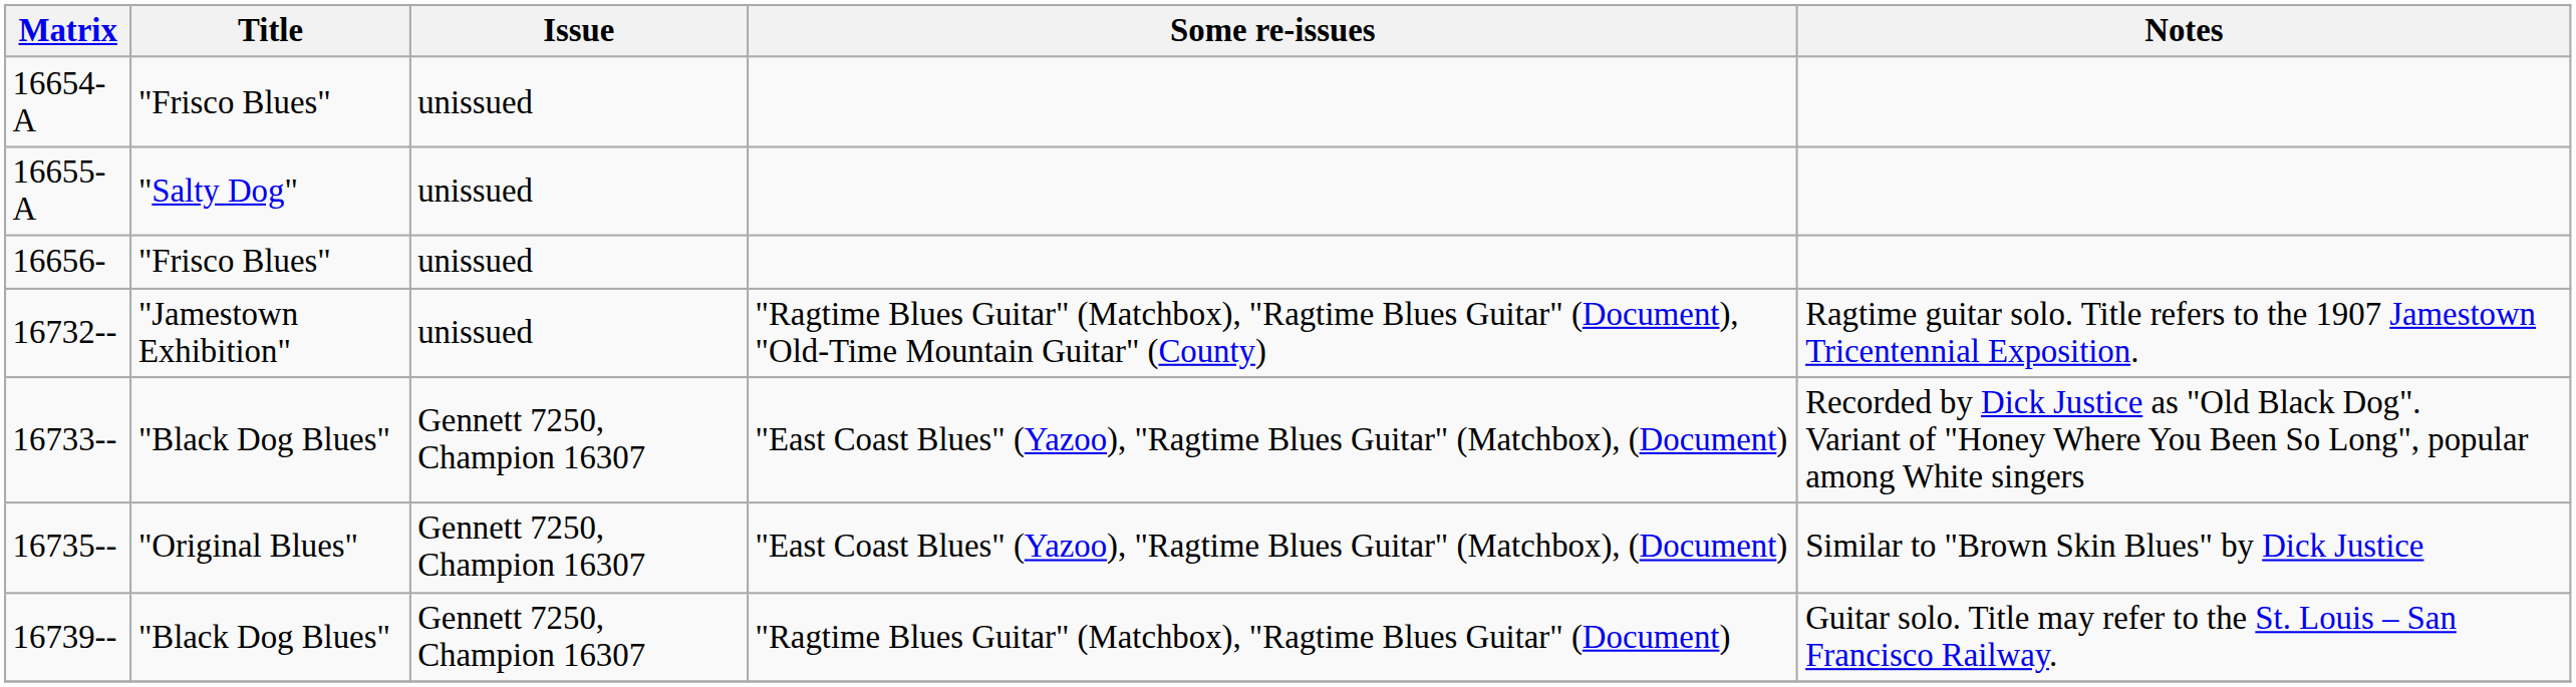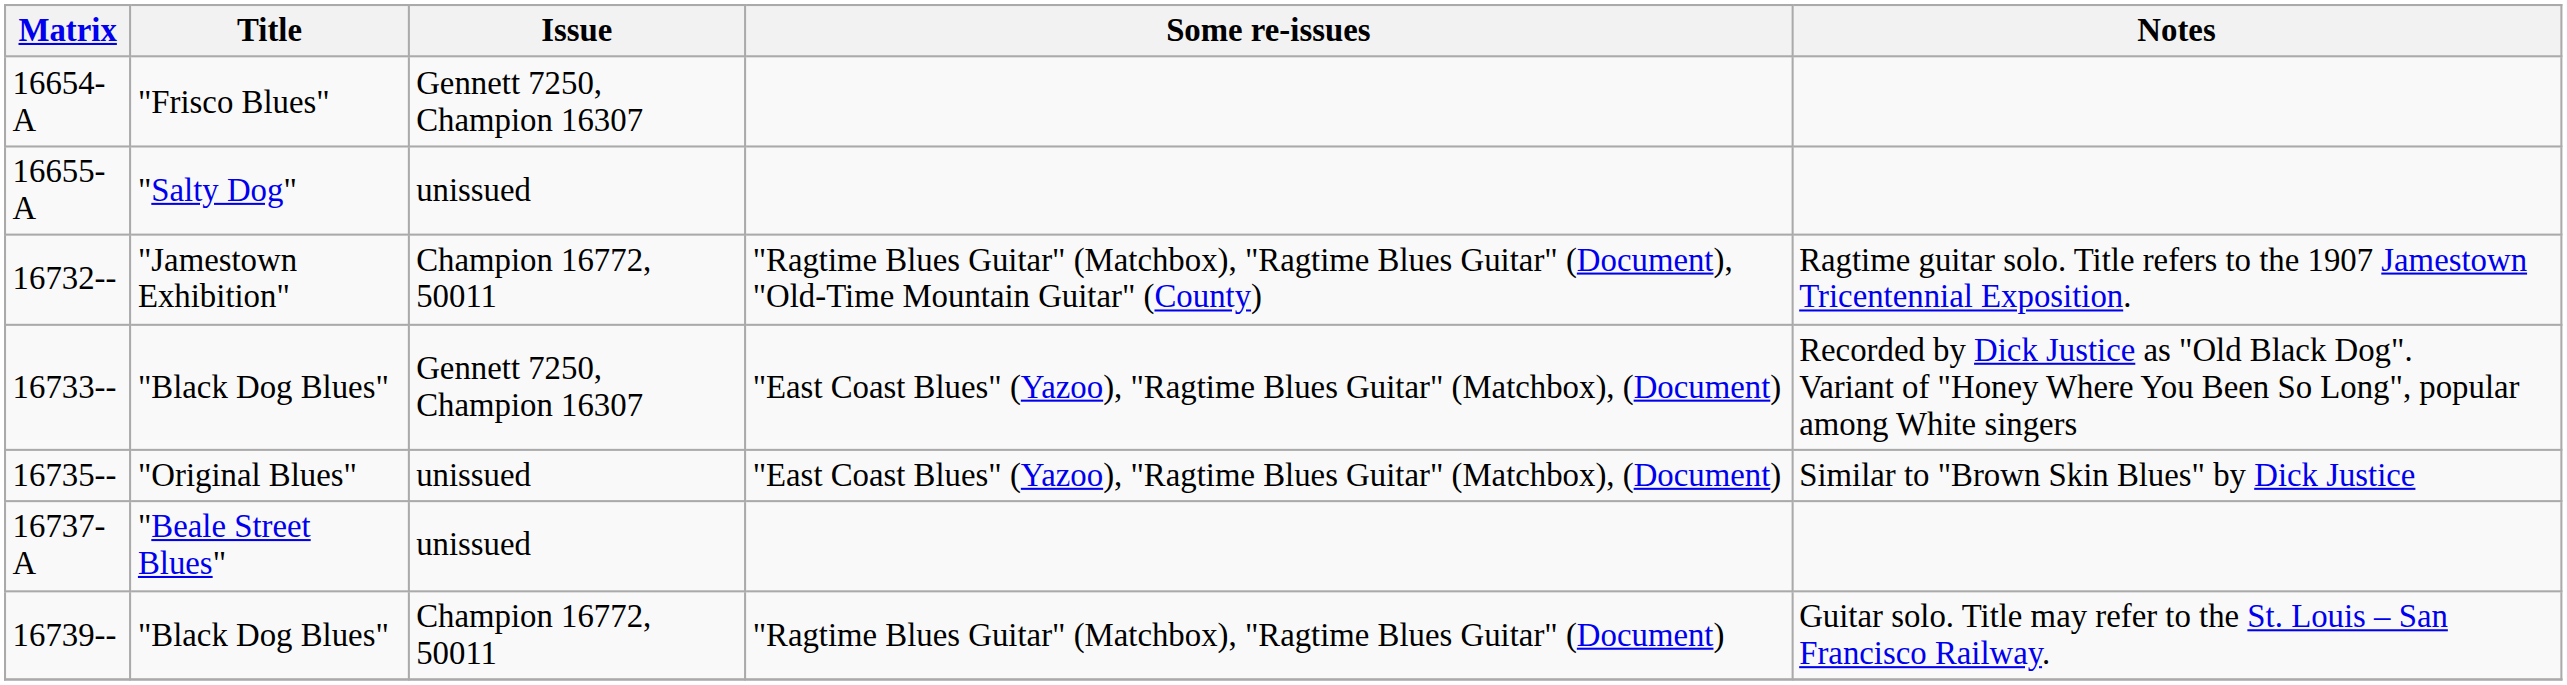16654-A | Issue: unissued -> Gennett 7250, Champion 16307
- row: 16656- | "Frisco Blues" | unissued
16732-- | Issue: unissued -> Champion 16772, 50011
16735-- | Issue: Gennett 7250, Champion 16307 -> unissued
+ row: 16737-A | "Beale Street Blues" | unissued
16739-- | Issue: Gennett 7250, Champion 16307 -> Champion 16772, 50011
